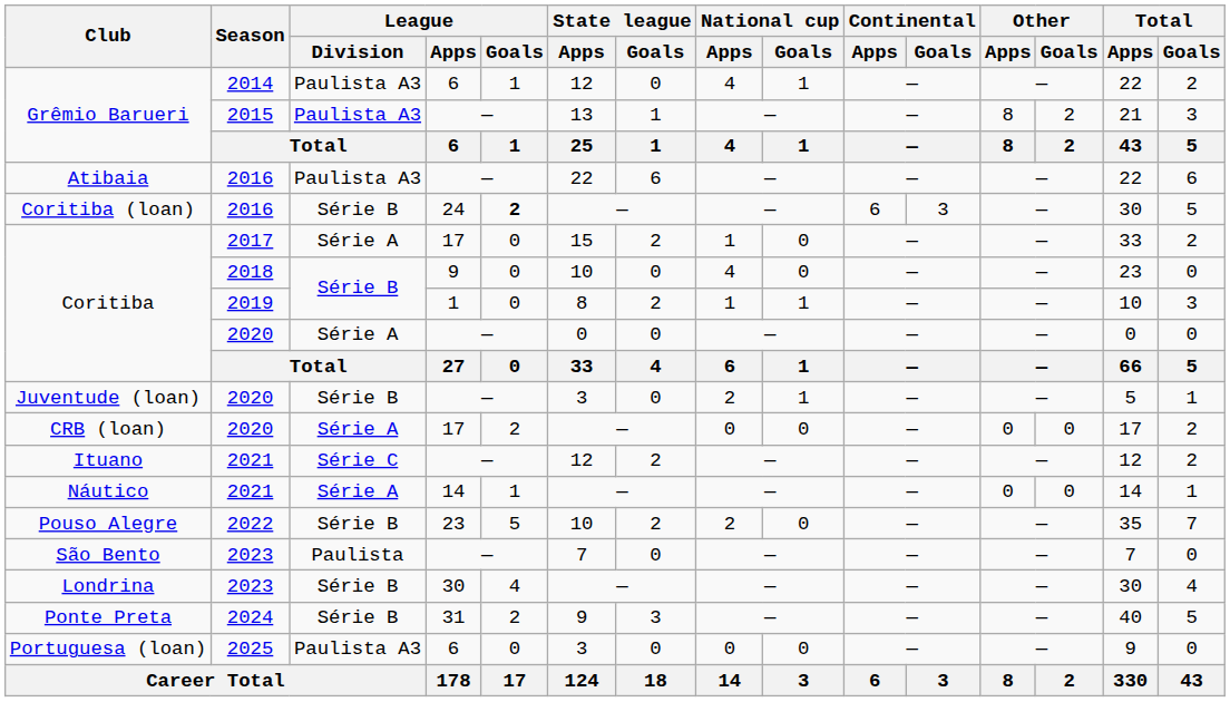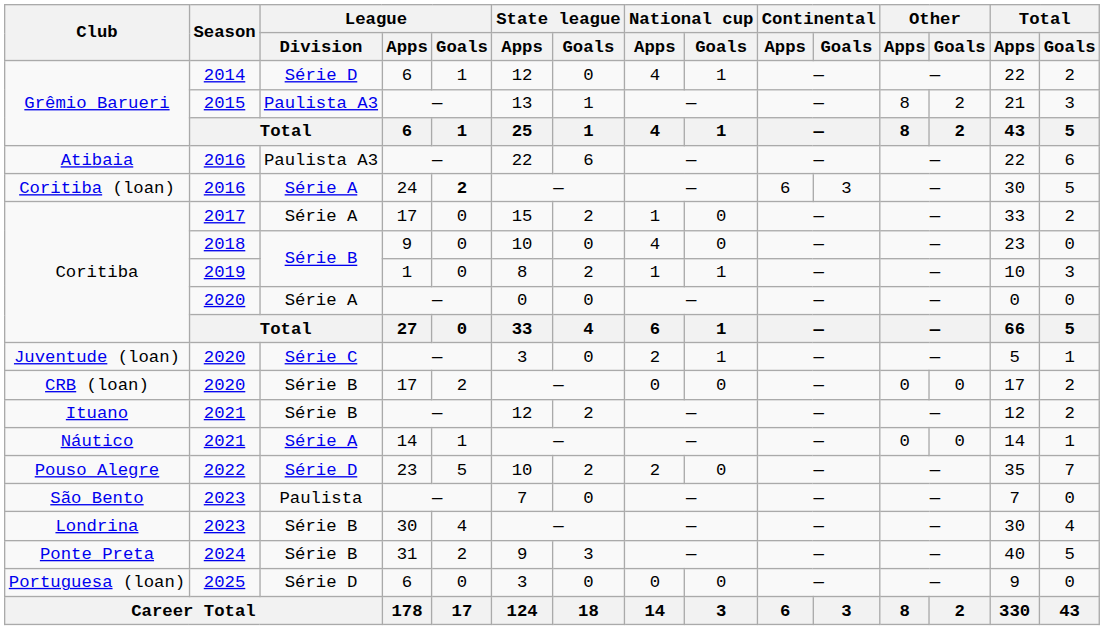Grêmio Barueri / 2014 | League / Division: Paulista A3 -> Série D
Coritiba (loan) | League / Division: Série B -> Série A
Juventude (loan) | League / Division: Série B -> Série C
CRB (loan) | League / Division: Série A -> Série B
Ituano | League / Division: Série C -> Série B
Pouso Alegre | League / Division: Série B -> Série D
Portuguesa (loan) | League / Division: Paulista A3 -> Série D
